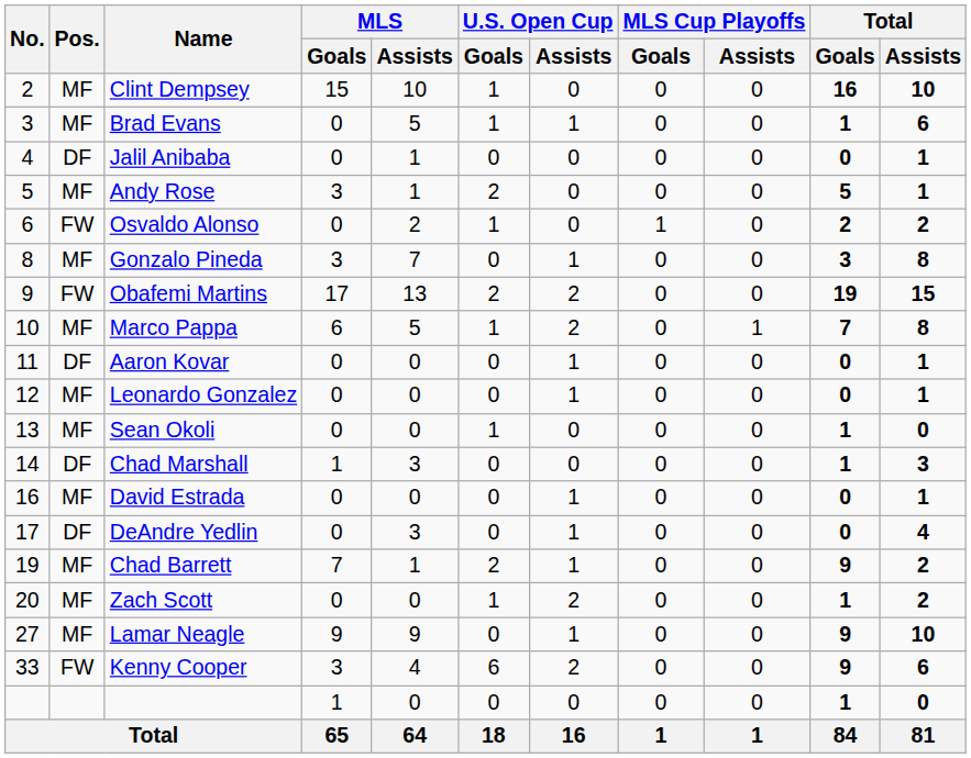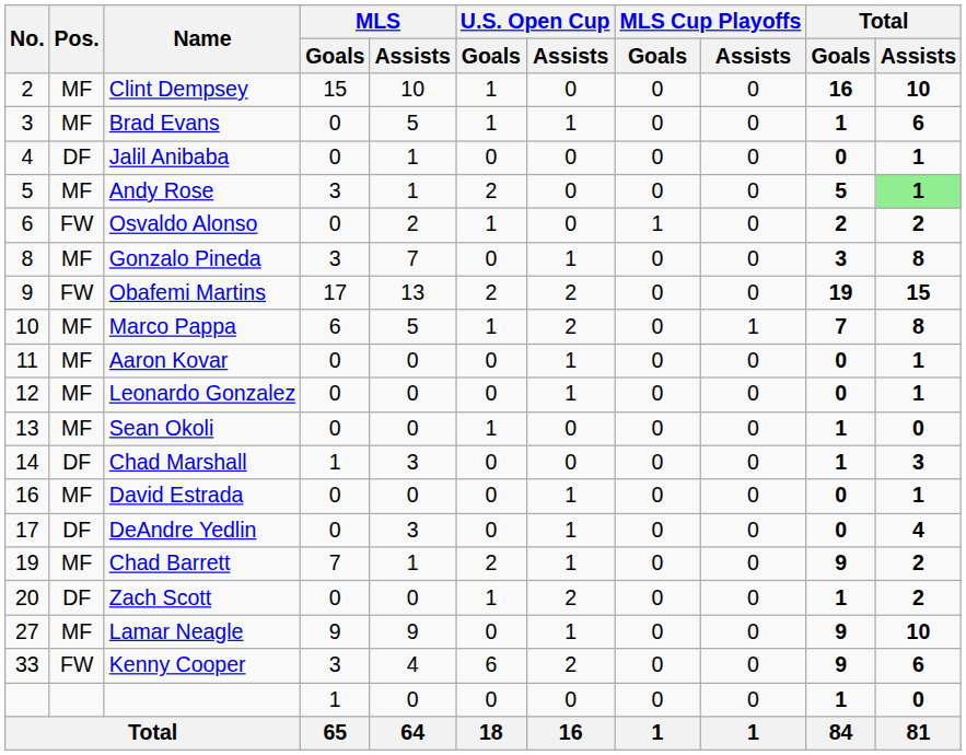Andy Rose | Total / Assists: no background -> lightgreen background
Aaron Kovar | Pos.: DF -> MF
Zach Scott | Pos.: MF -> DF
